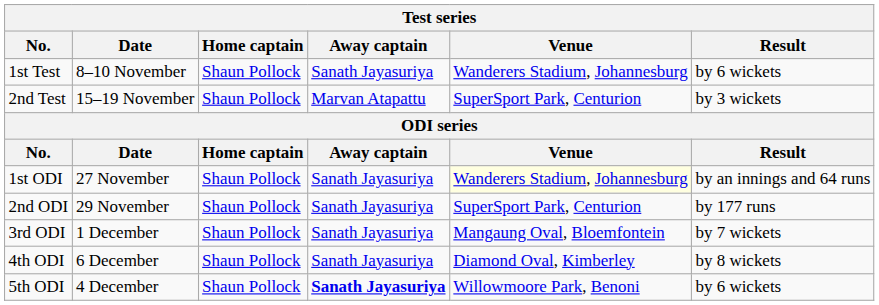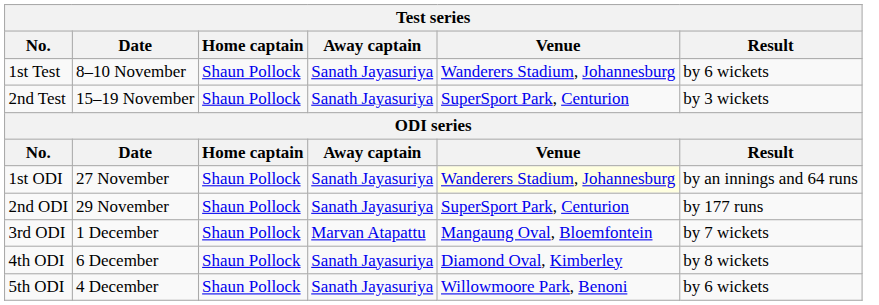2nd Test | Away captain: Marvan Atapattu -> Sanath Jayasuriya
3rd ODI | Away captain: Sanath Jayasuriya -> Marvan Atapattu
5th ODI | Away captain: bold -> normal
